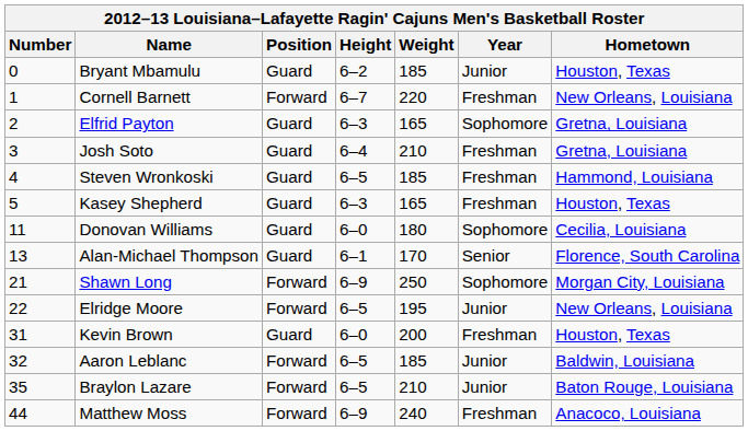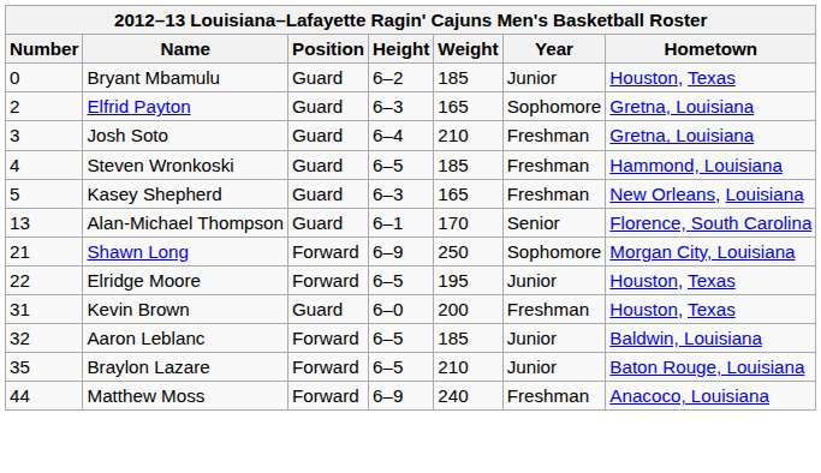- row: 1 | Cornell Barnett | Forward | 6–7 | 220 | Freshman | New Orleans, Louisiana
Kasey Shepherd | Hometown: Houston, Texas -> New Orleans, Louisiana
- row: 11 | Donovan Williams | Guard | 6–0 | 180 | Sophomore | Cecilia, Louisiana
Elridge Moore | Hometown: New Orleans, Louisiana -> Houston, Texas
